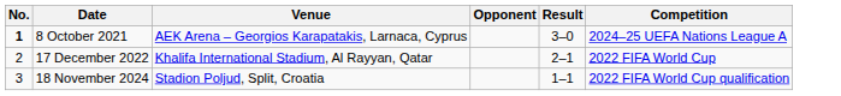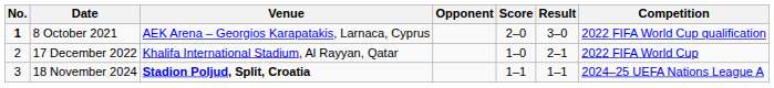+ column: Score | 2–0 | 1–0 | 1–1
8 October 2021 | Competition: 2024–25 UEFA Nations League A -> 2022 FIFA World Cup qualification
18 November 2024 | Venue: normal -> bold
18 November 2024 | Competition: 2022 FIFA World Cup qualification -> 2024–25 UEFA Nations League A
